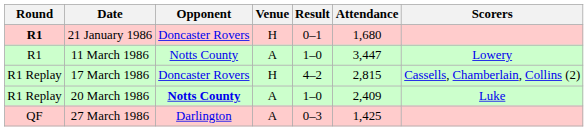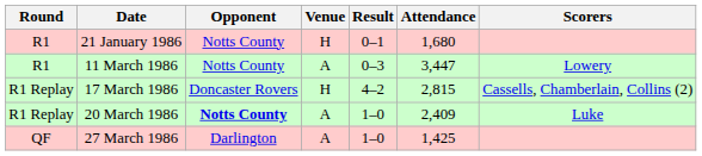21 January 1986 | Round: bold -> normal
21 January 1986 | Opponent: Doncaster Rovers -> Notts County
11 March 1986 | Result: 1–0 -> 0–3
27 March 1986 | Result: 0–3 -> 1–0
